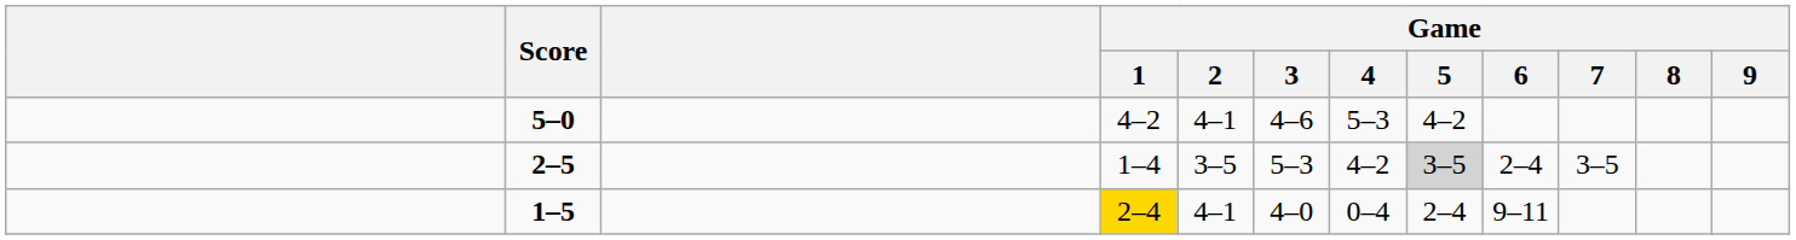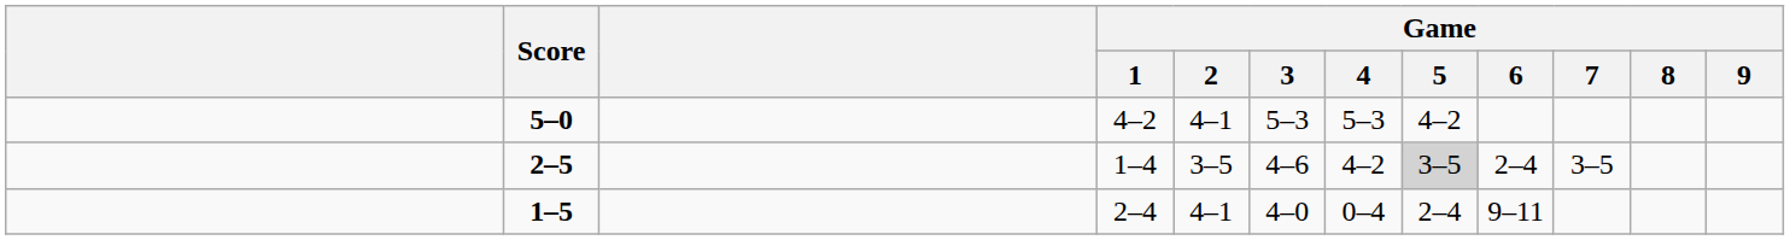5–0 | Game / 3: 4–6 -> 5–3
2–5 | Game / 3: 5–3 -> 4–6
1–5 | Game / 1: gold background -> no background
